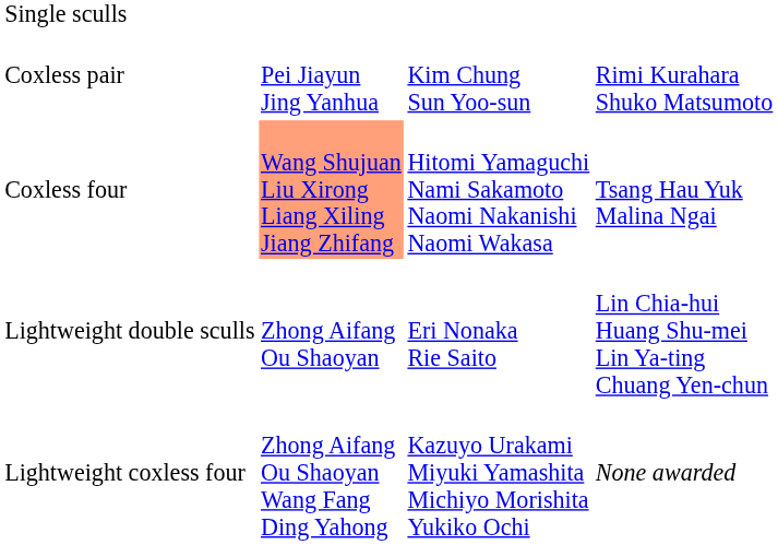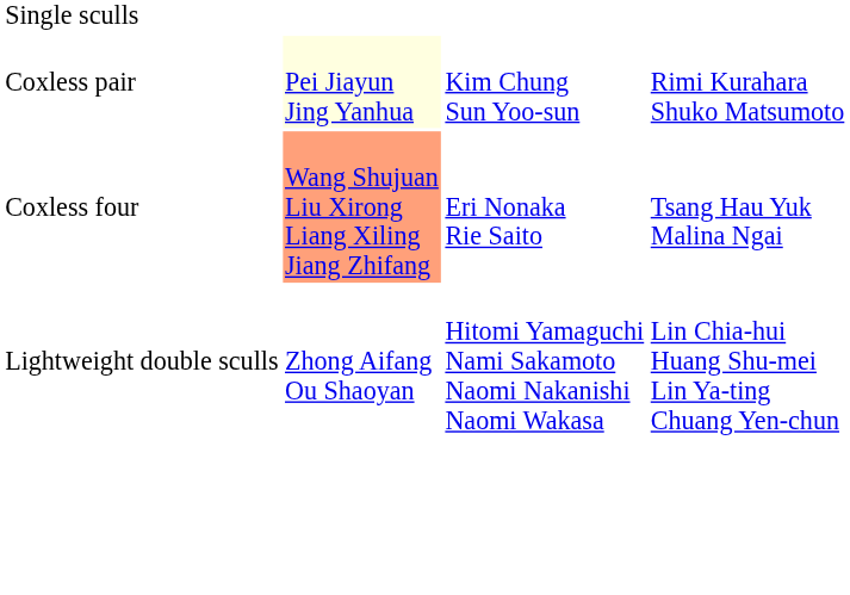Coxless pair | column 2: no background -> lightyellow background
Coxless four | column 3: Hitomi Yamaguchi Nami Sakamoto Naomi Nakanishi Naomi Wakasa -> Eri Nonaka Rie Saito
Lightweight double sculls | column 3: Eri Nonaka Rie Saito -> Hitomi Yamaguchi Nami Sakamoto Naomi Nakanishi Naomi Wakasa
- row: Lightweight coxless four | Zhong Aifang Ou Shaoyan Wang Fang Ding Yahong | Kazuyo Urakami Miyuki Yamashita Michiyo Morishita Yukiko Ochi | None awarded
